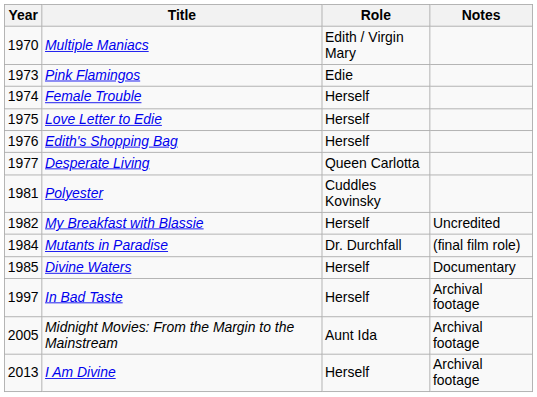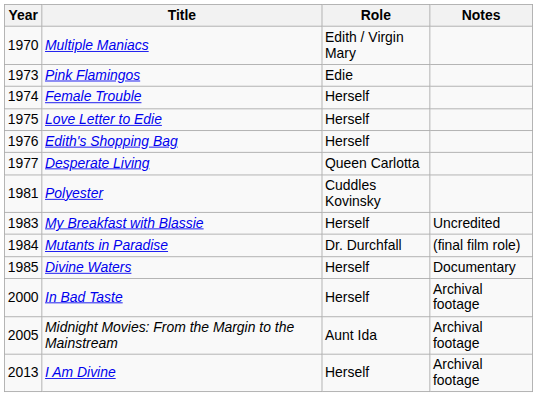My Breakfast with Blassie | Year: 1982 -> 1983
In Bad Taste | Year: 1997 -> 2000
